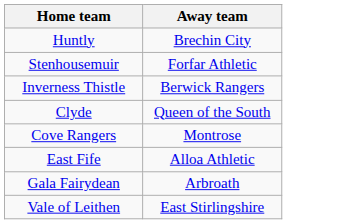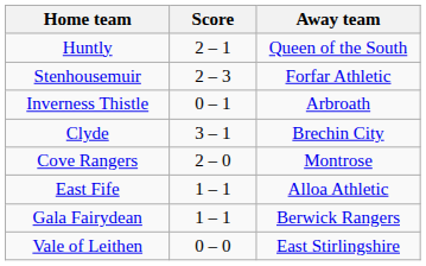+ column: Score | 2 – 1 | 2 – 3 | 0 – 1 | 3 – 1 | 2 – 0 | 1 – 1 | 1 – 1 | 0 – 0
Huntly | Away team: Brechin City -> Queen of the South
Inverness Thistle | Away team: Berwick Rangers -> Arbroath
Clyde | Away team: Queen of the South -> Brechin City
Gala Fairydean | Away team: Arbroath -> Berwick Rangers
